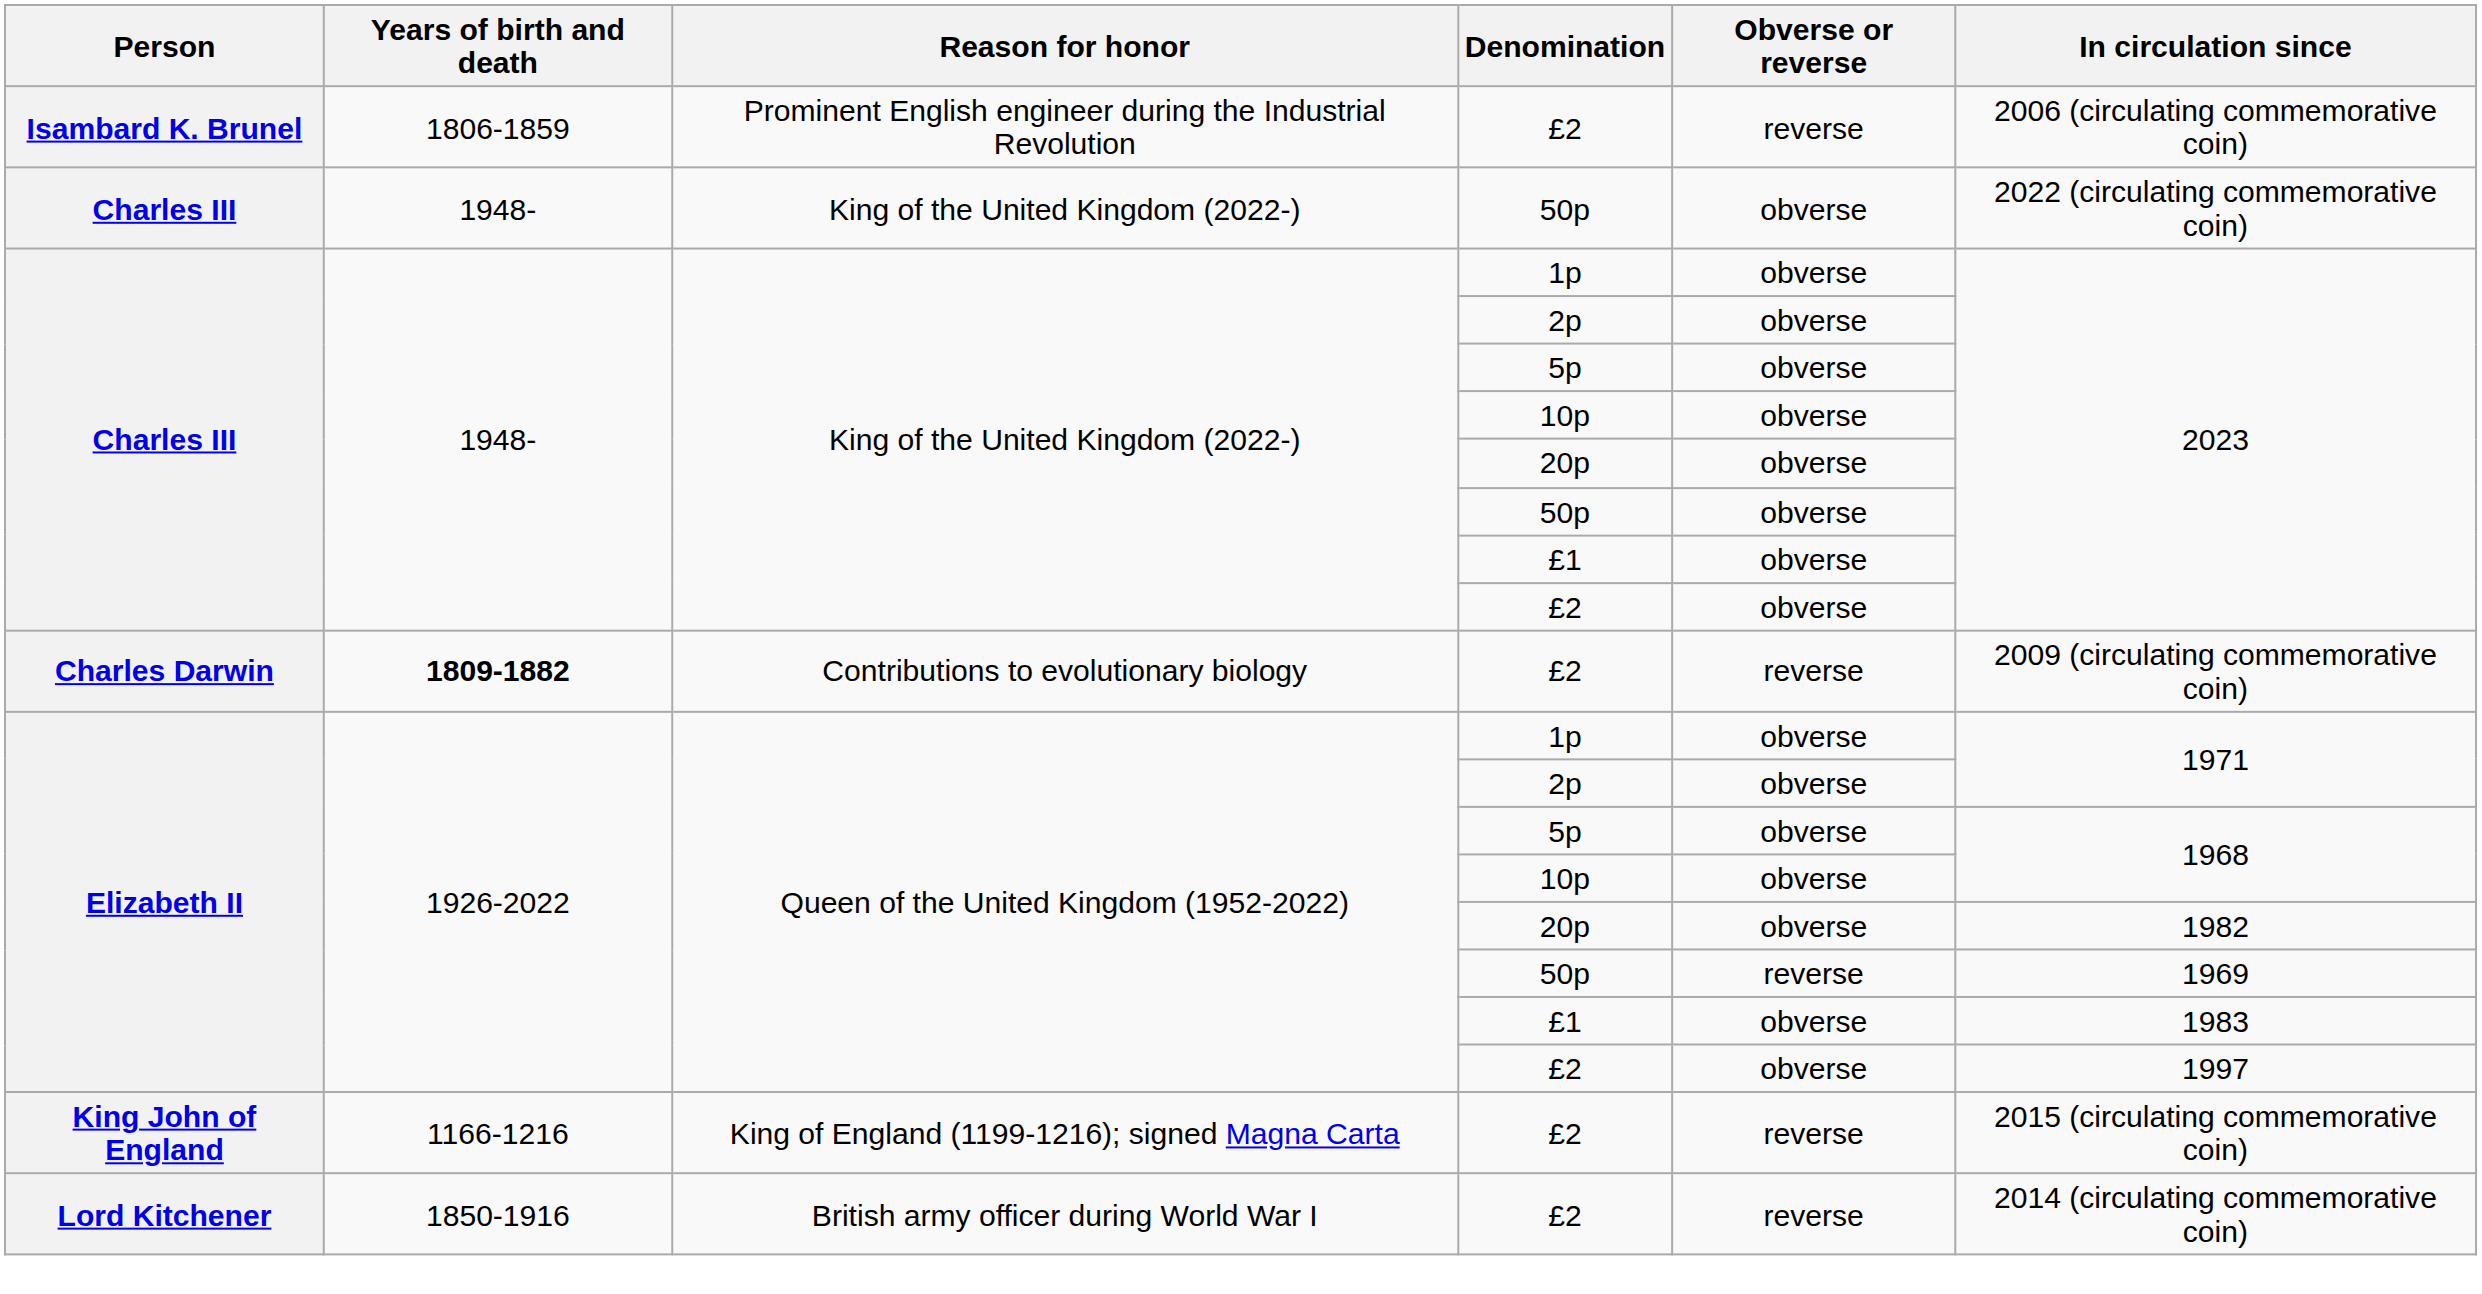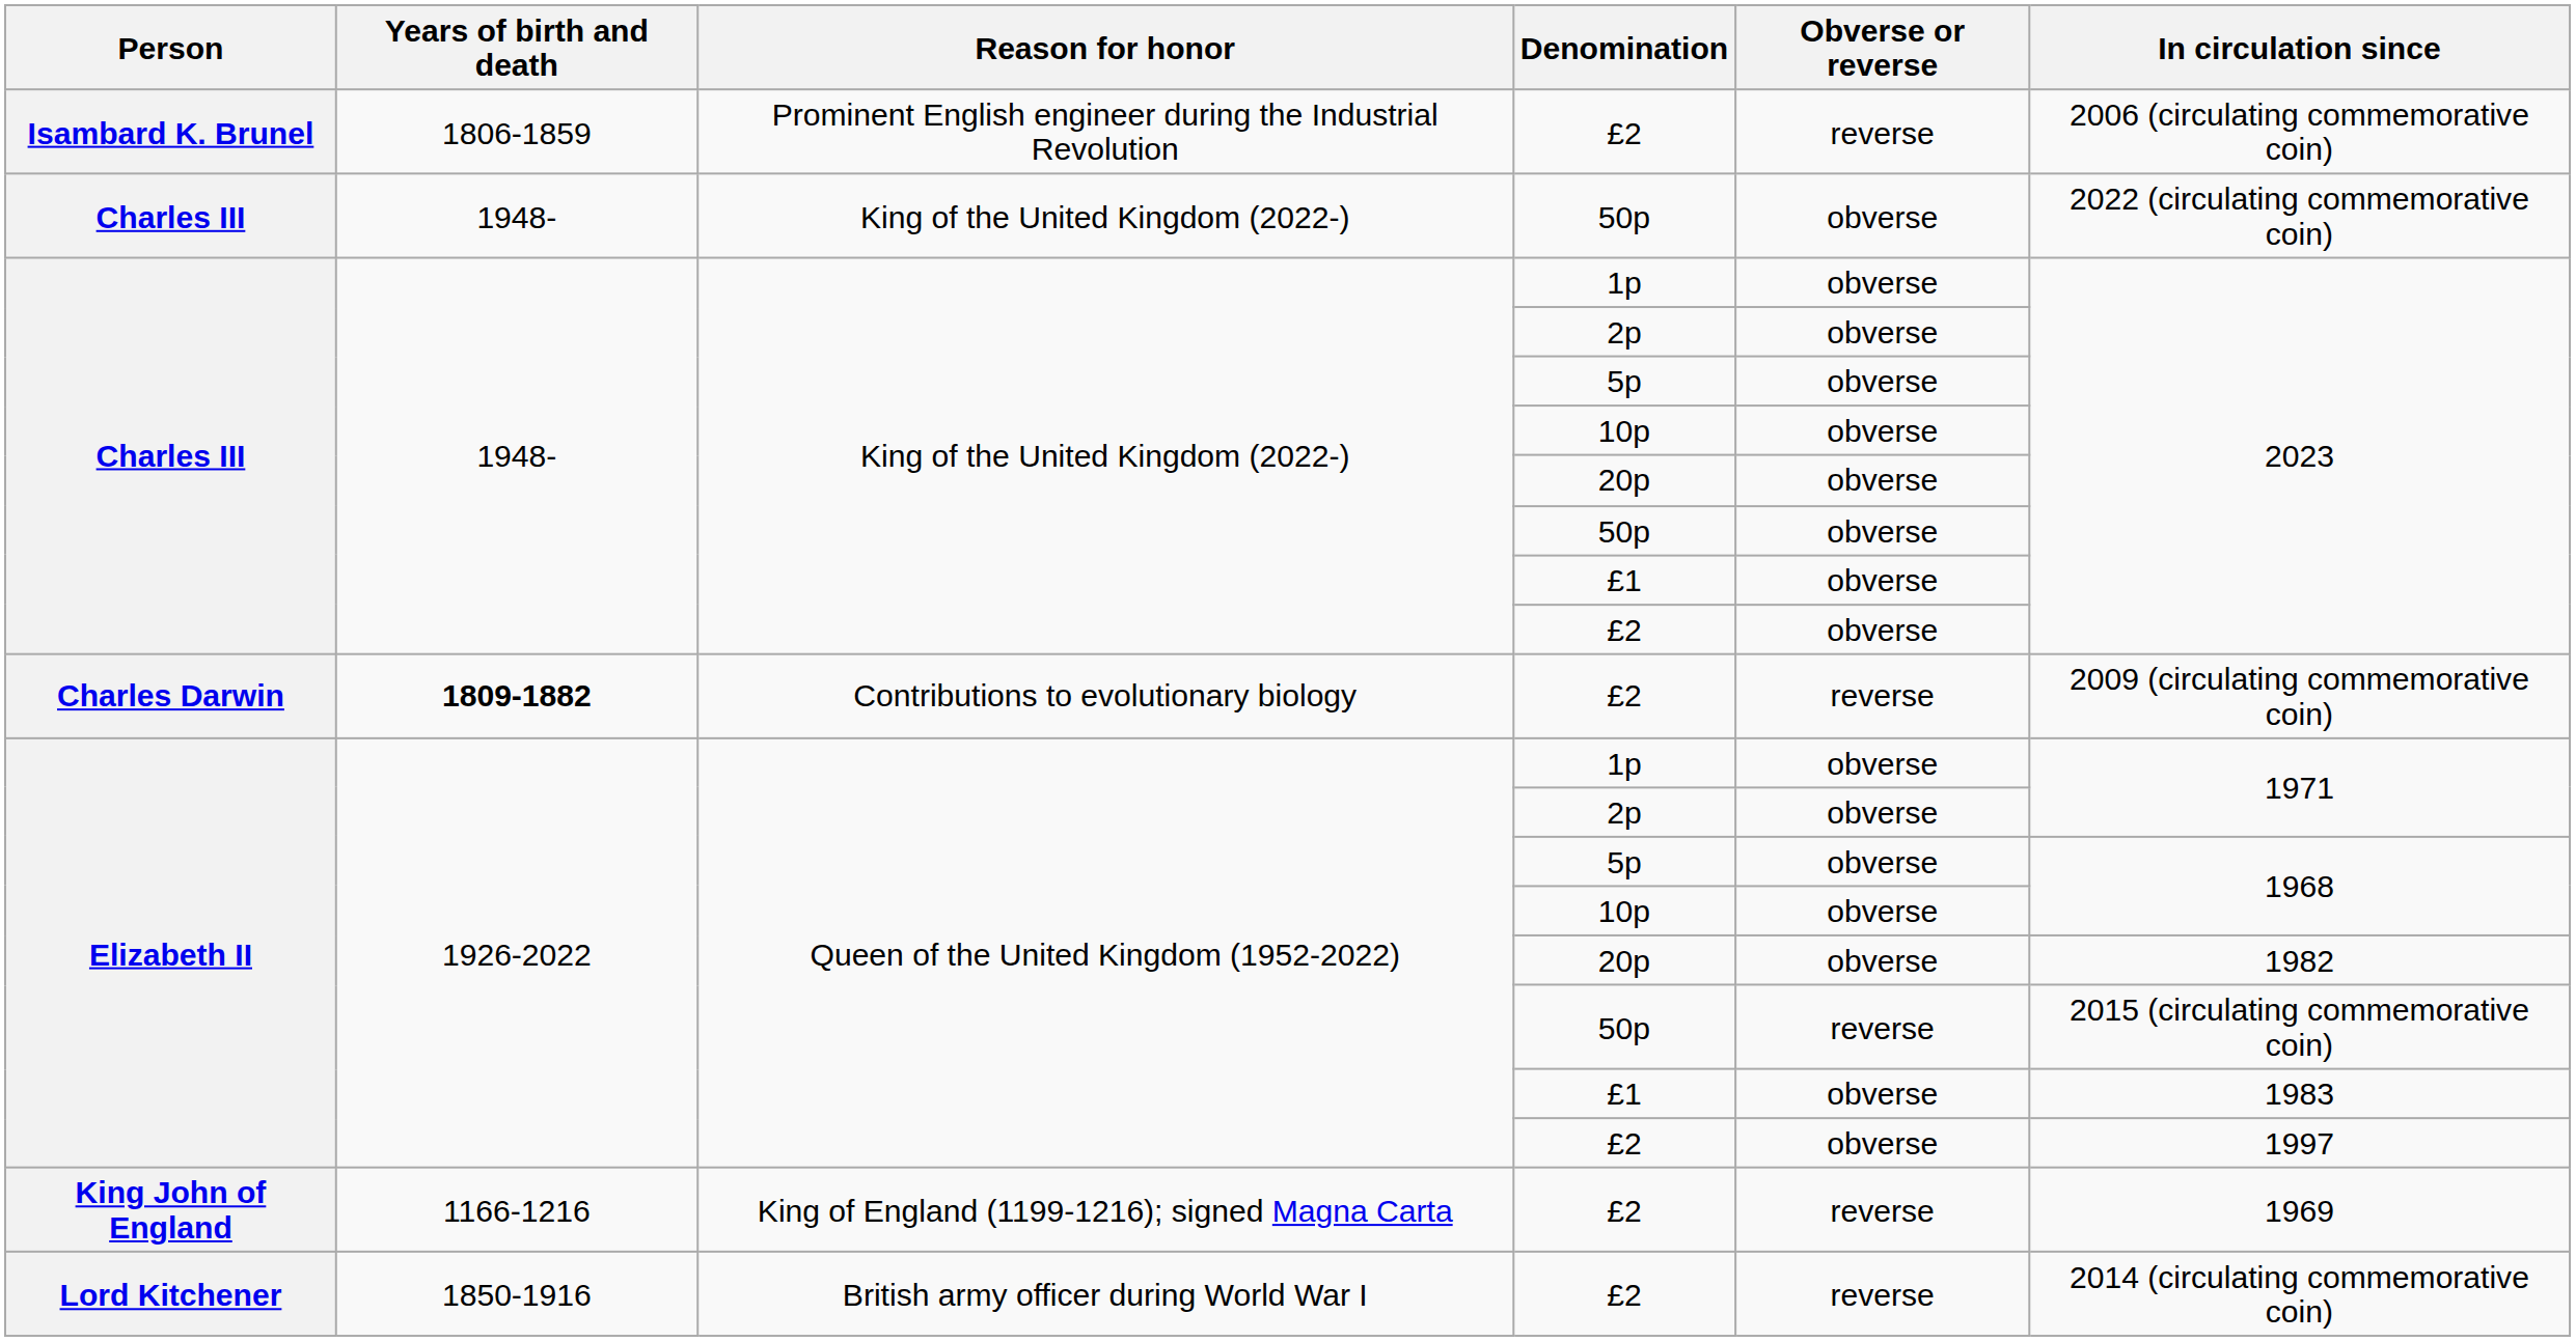Elizabeth II / 50p | In circulation since: 1969 -> 2015 (circulating commemorative coin)
King John of England / £2 | In circulation since: 2015 (circulating commemorative coin) -> 1969
